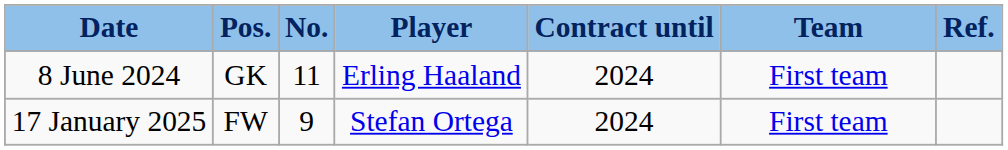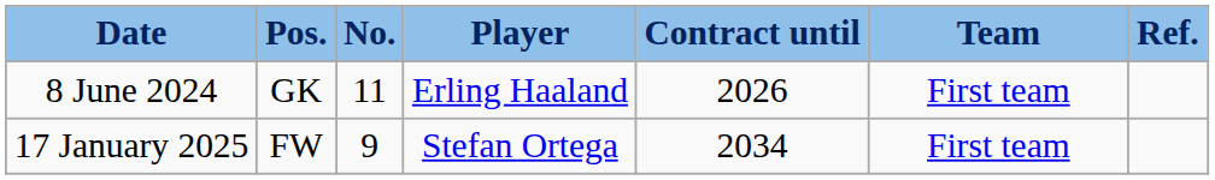8 June 2024 | Contract until: 2024 -> 2026
17 January 2025 | Contract until: 2024 -> 2034
